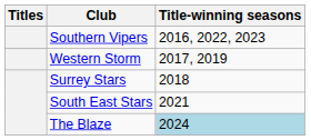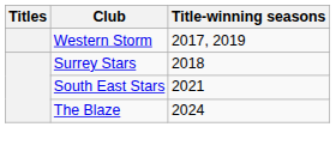- row: Southern Vipers | 2016, 2022, 2023
The Blaze | Title-winning seasons: lightblue background -> no background
